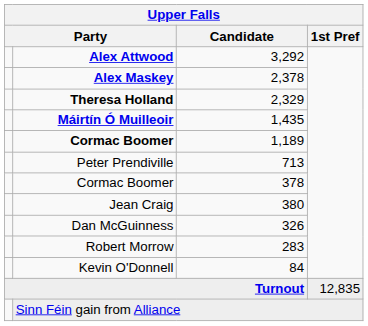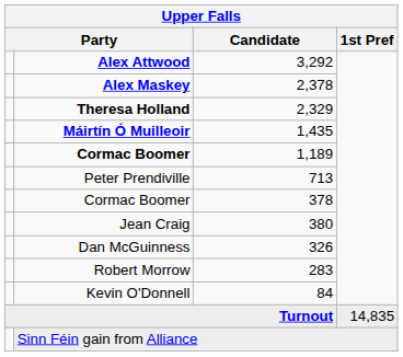Turnout | 1st Pref: 12,835 -> 14,835
